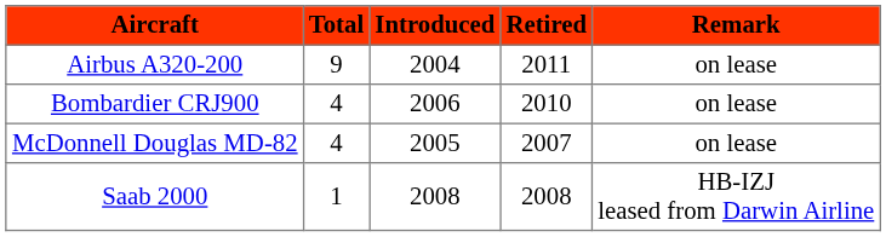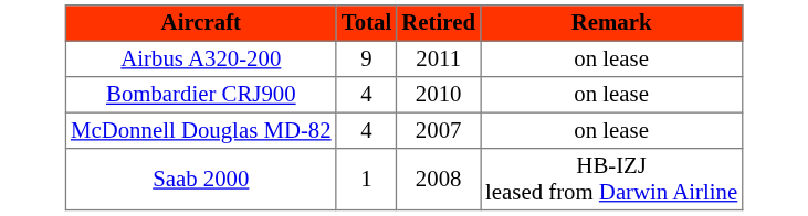- column: Introduced | 2004 | 2006 | 2005 | 2008
